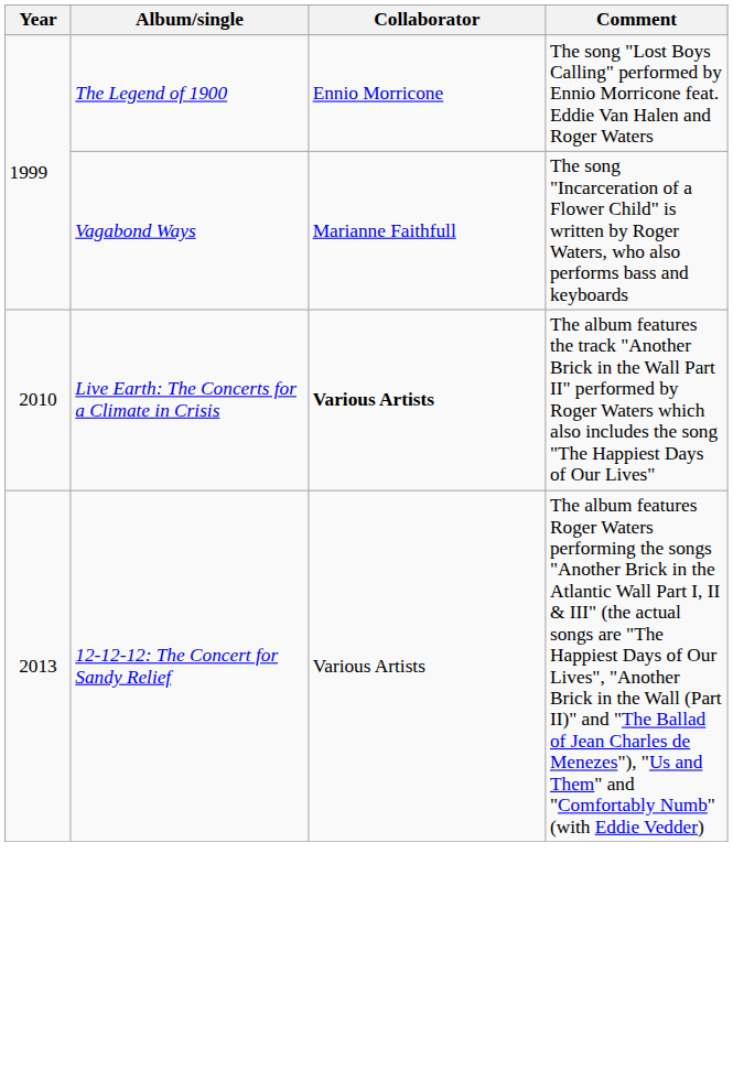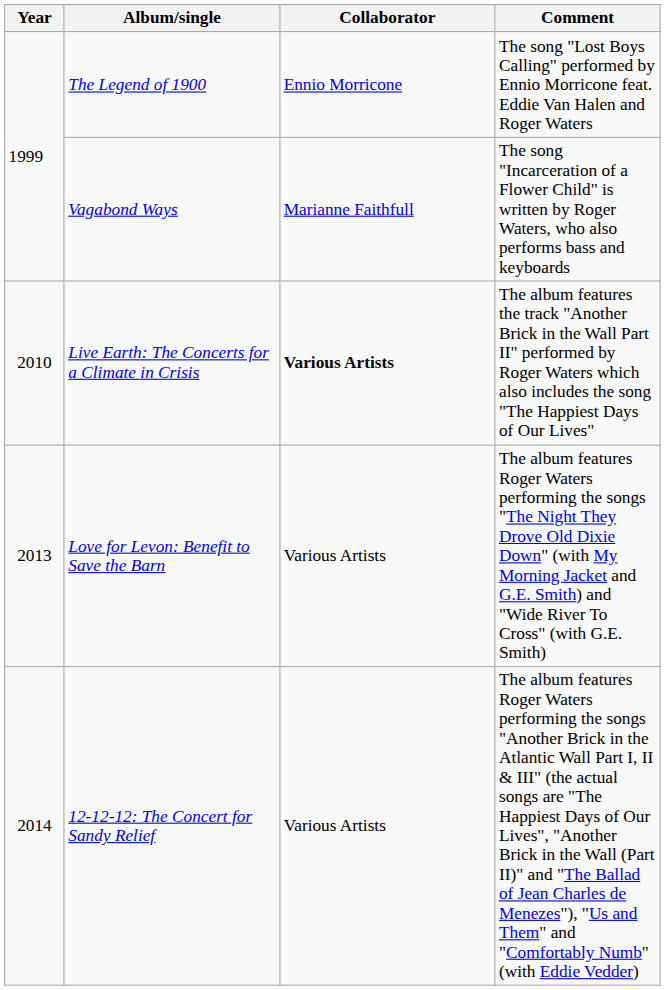+ row: 2013 | Love for Levon: Benefit to Save the Barn | Various Artists | The album features Roger Waters performing the songs "The Night They Drove Old Dixie Down" (with My Morning Jacket and G.E. Smith) and "Wide River To Cross" (with G.E. Smith)
12-12-12: The Concert for Sandy Relief | Year: 2013 -> 2014
